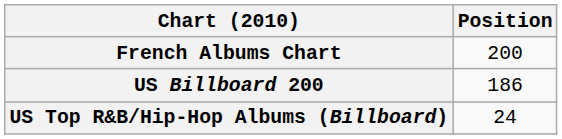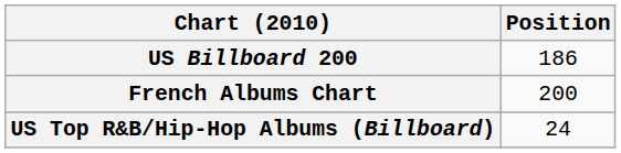rows swapped: French Albums Chart <-> US Billboard 200
